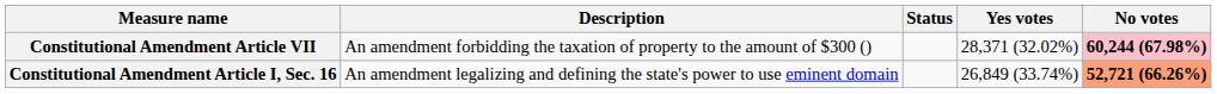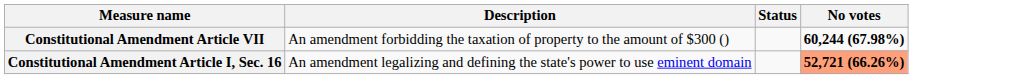- column: Yes votes | 28,371 (32.02%) | 26,849 (33.74%)
Constitutional Amendment Article VII | No votes: pink background -> no background
